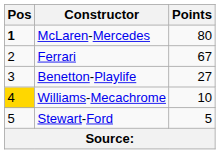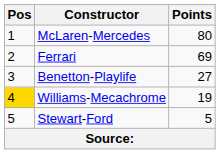McLaren-Mercedes | Pos: bold -> normal
Ferrari | Points: 67 -> 69
Williams-Mecachrome | Points: 10 -> 19
